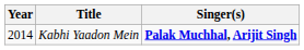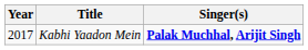Kabhi Yaadon Mein | Year: 2014 -> 2017
